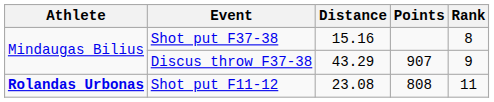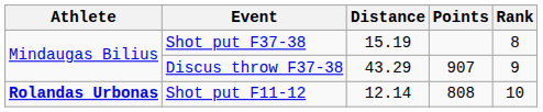Shot put F37-38 | Distance: 15.16 -> 15.19
Shot put F11-12 | Distance: 23.08 -> 12.14
Shot put F11-12 | Rank: 11 -> 10
